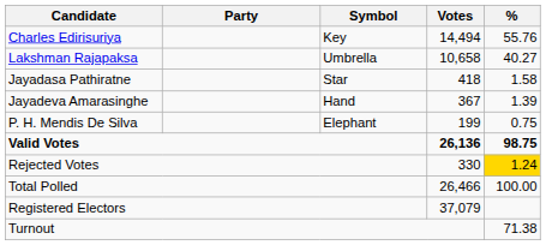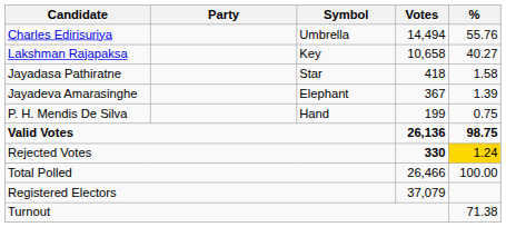Charles Edirisuriya | Symbol: Key -> Umbrella
Lakshman Rajapaksa | Symbol: Umbrella -> Key
Jayadeva Amarasinghe | Symbol: Hand -> Elephant
P. H. Mendis De Silva | Symbol: Elephant -> Hand
Rejected Votes | Votes: normal -> bold
